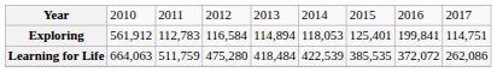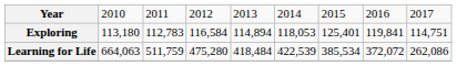Exploring | column 2: 561,912 -> 113,180
Exploring | column 8: 199,841 -> 119,841
Learning for Life | column 7: 385,535 -> 385,534
